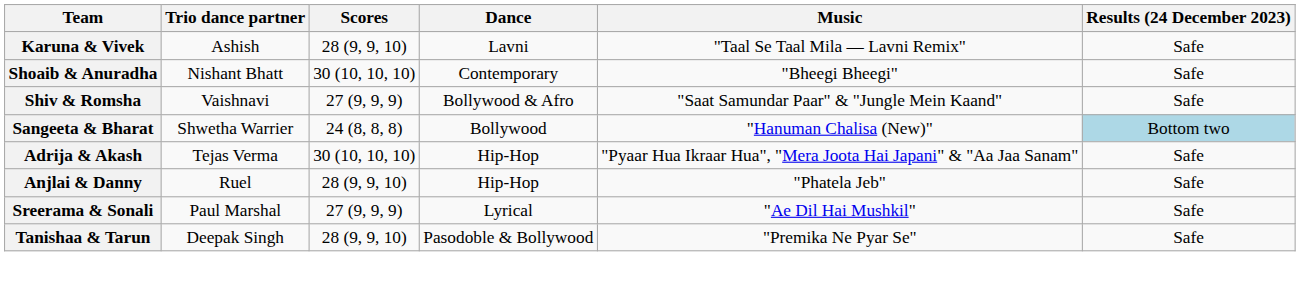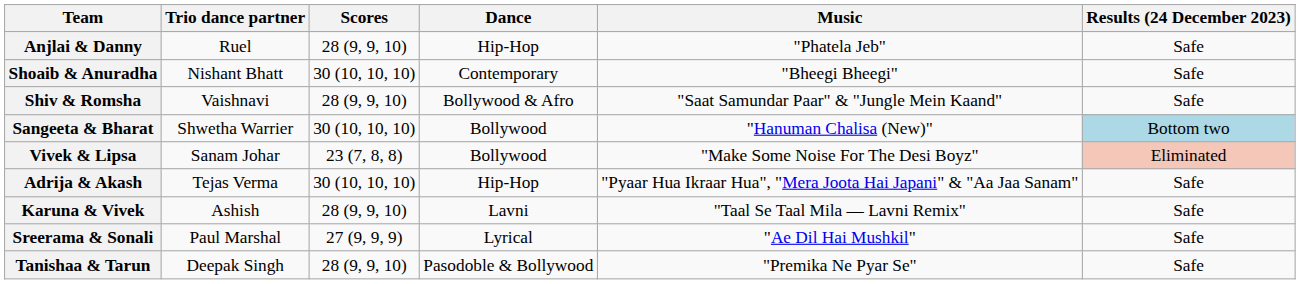rows swapped: Anjlai & Danny <-> Karuna & Vivek
Shiv & Romsha | Scores: 27 (9, 9, 9) -> 28 (9, 9, 10)
Sangeeta & Bharat | Scores: 24 (8, 8, 8) -> 30 (10, 10, 10)
+ row: Vivek & Lipsa | Sanam Johar | 23 (7, 8, 8) | Bollywood | "Make Some Noise For The Desi Boyz" | Eliminated
